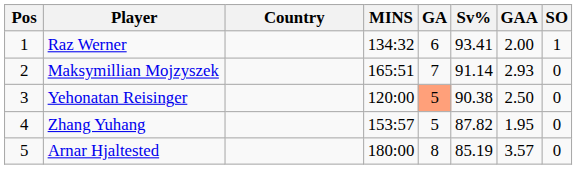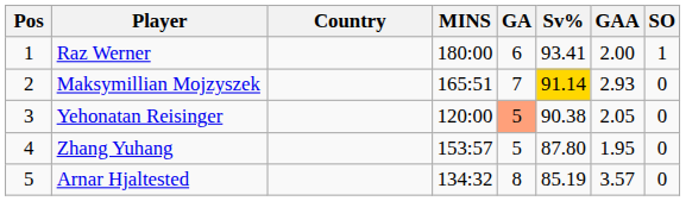Raz Werner | MINS: 134:32 -> 180:00
Maksymillian Mojzyszek | Sv%: no background -> gold background
Yehonatan Reisinger | GAA: 2.50 -> 2.05
Zhang Yuhang | Sv%: 87.82 -> 87.80
Arnar Hjaltested | MINS: 180:00 -> 134:32
